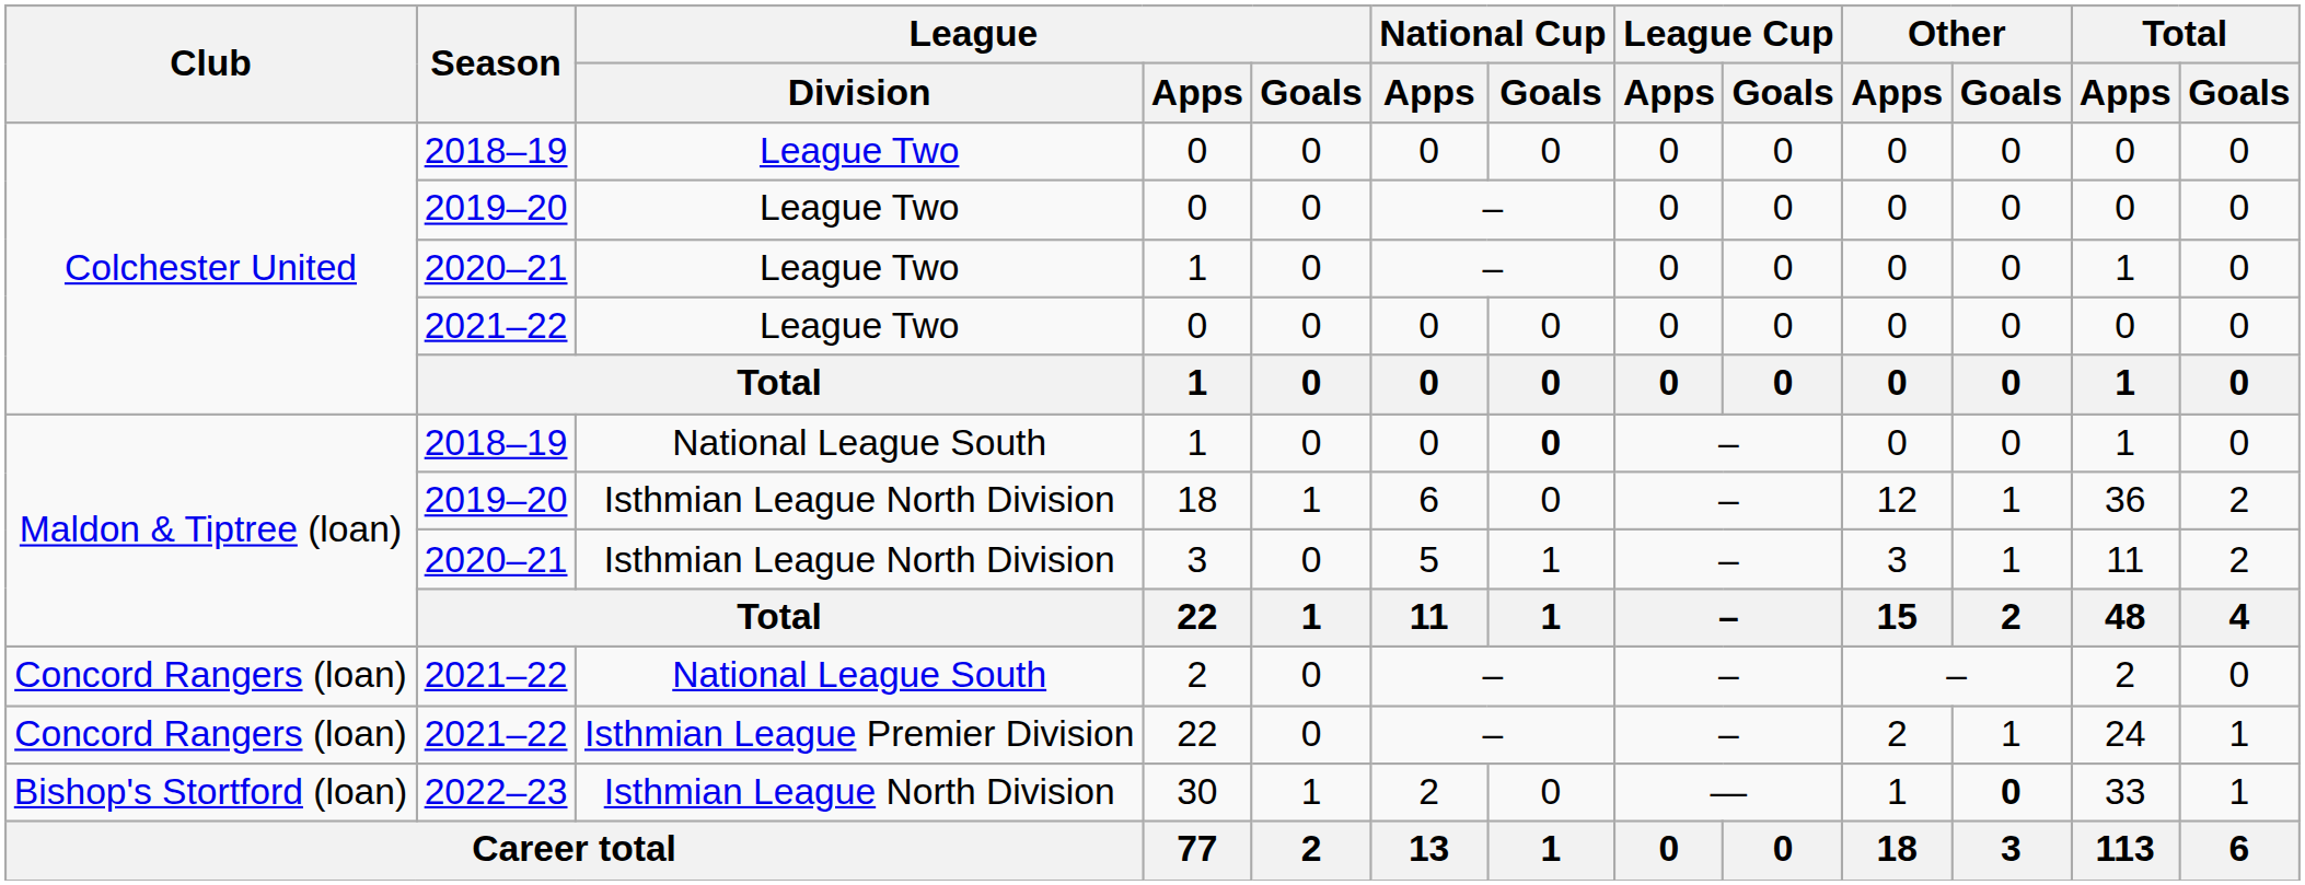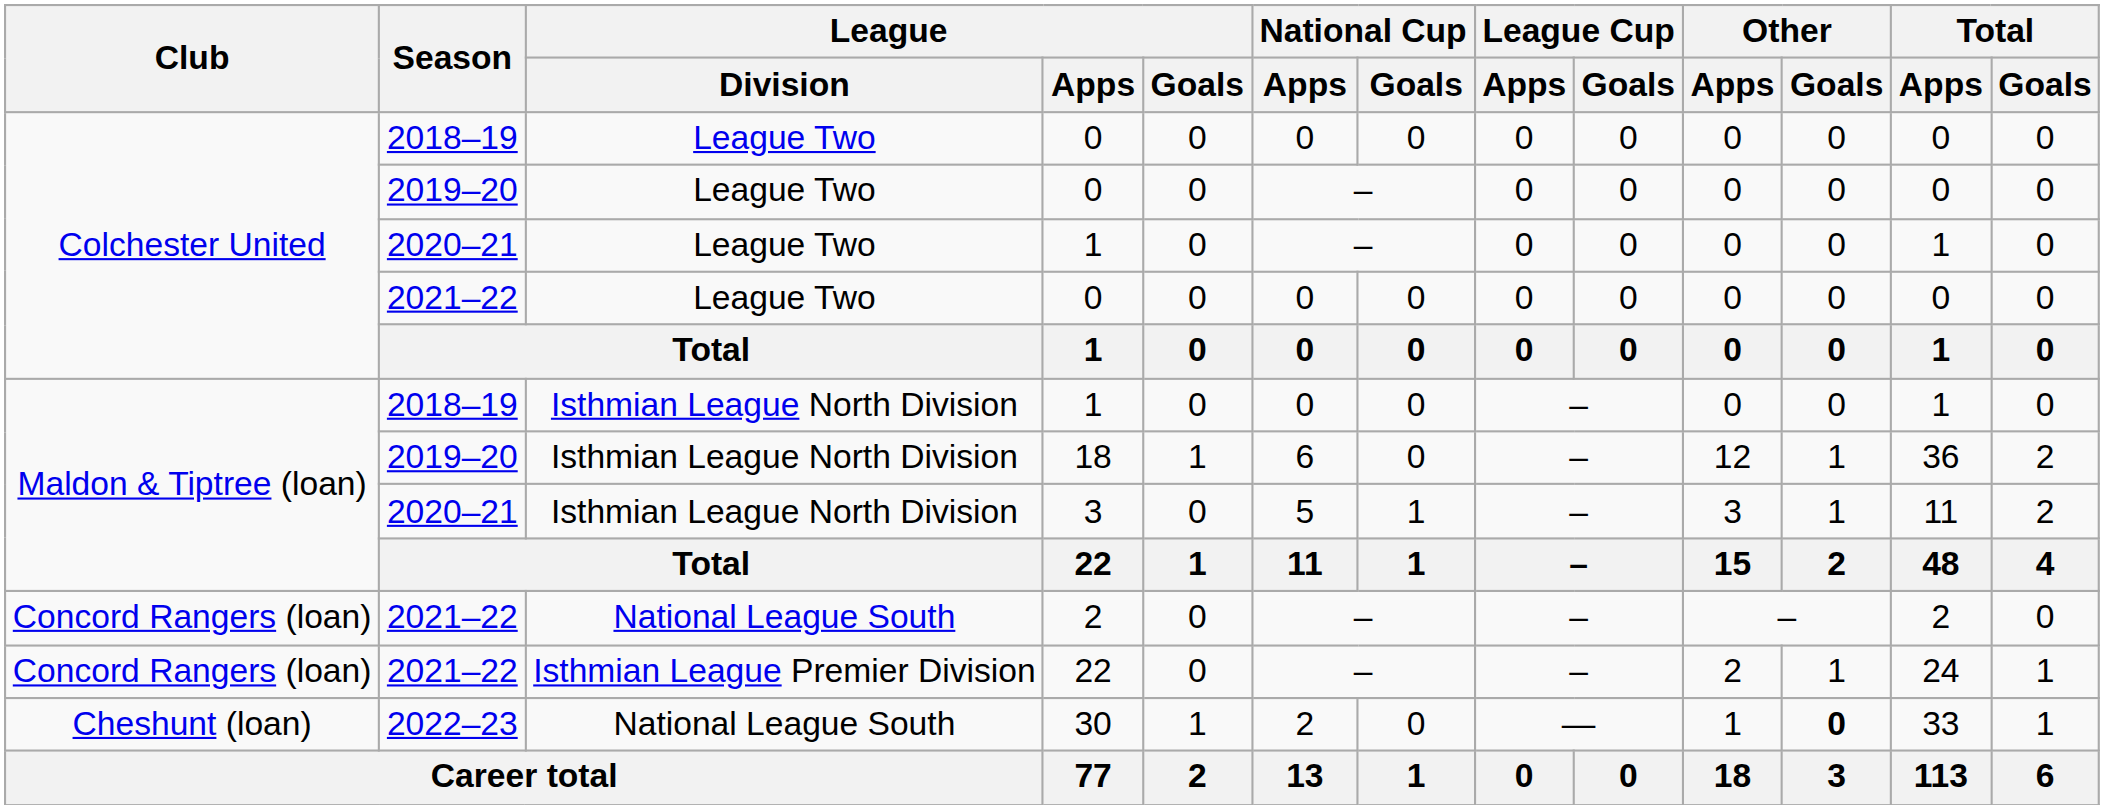2018–19 / 1 | League / Division: National League South -> Isthmian League North Division
2018–19 / 1 | National Cup / Goals: bold -> normal
30 | Club: Bishop's Stortford (loan) -> Cheshunt (loan)
30 | League / Division: Isthmian League North Division -> National League South
